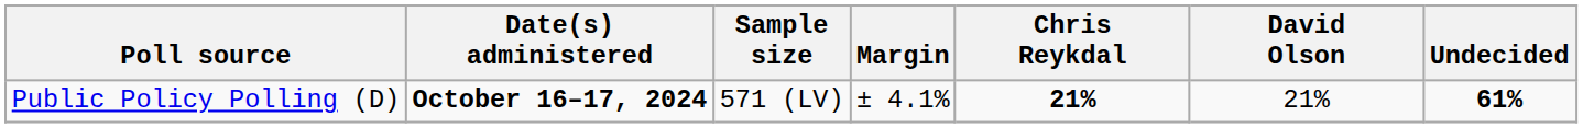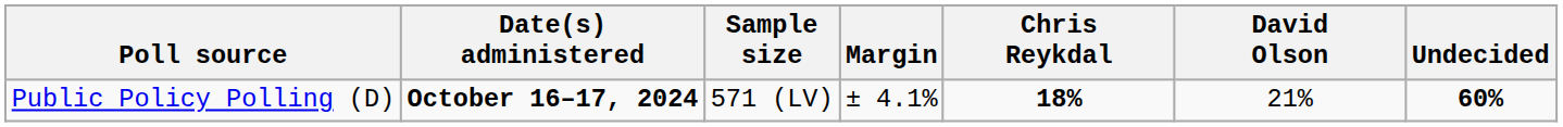Public Policy Polling (D) | Chris Reykdal: 21% -> 18%
Public Policy Polling (D) | Undecided: 61% -> 60%
